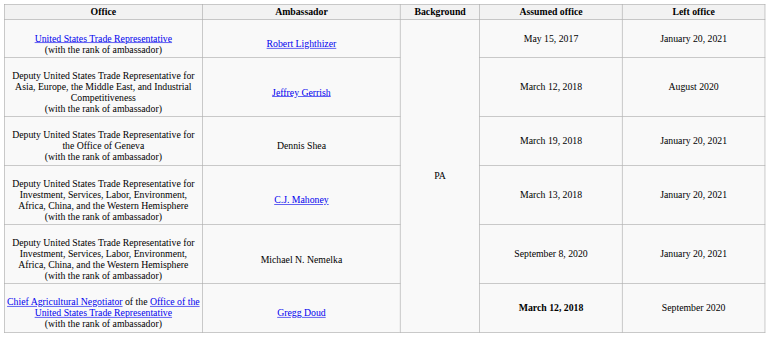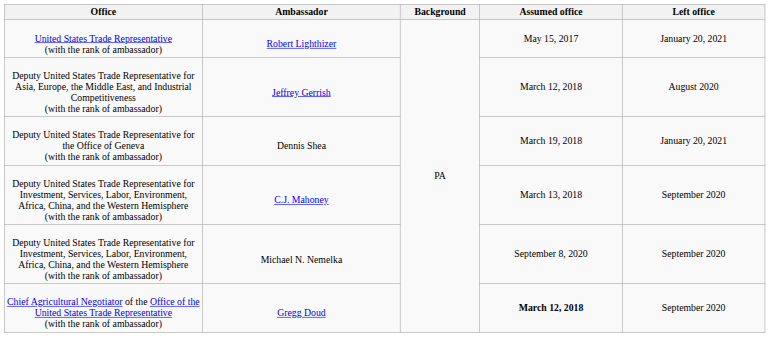C.J. Mahoney | Left office: January 20, 2021 -> September 2020
Michael N. Nemelka | Left office: January 20, 2021 -> September 2020
